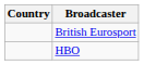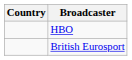rows swapped: British Eurosport <-> HBO
